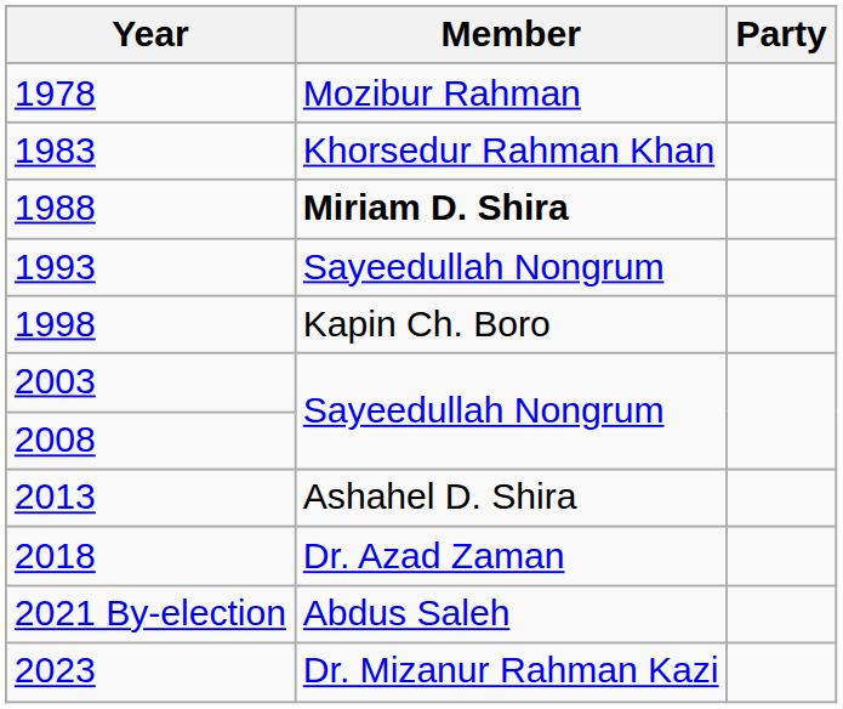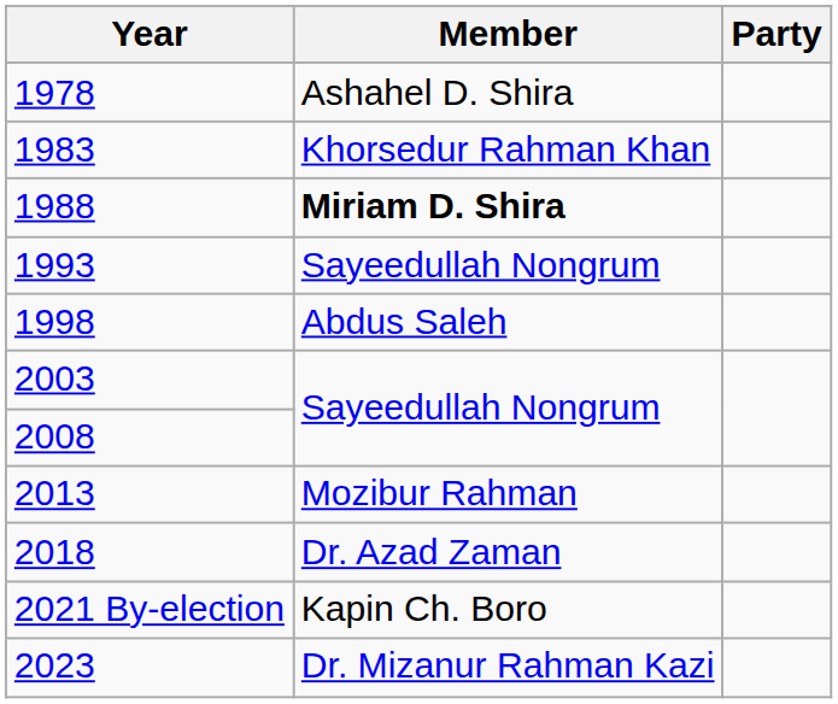1978 | Member: Mozibur Rahman -> Ashahel D. Shira
1998 | Member: Kapin Ch. Boro -> Abdus Saleh
2013 | Member: Ashahel D. Shira -> Mozibur Rahman
2021 By-election | Member: Abdus Saleh -> Kapin Ch. Boro
